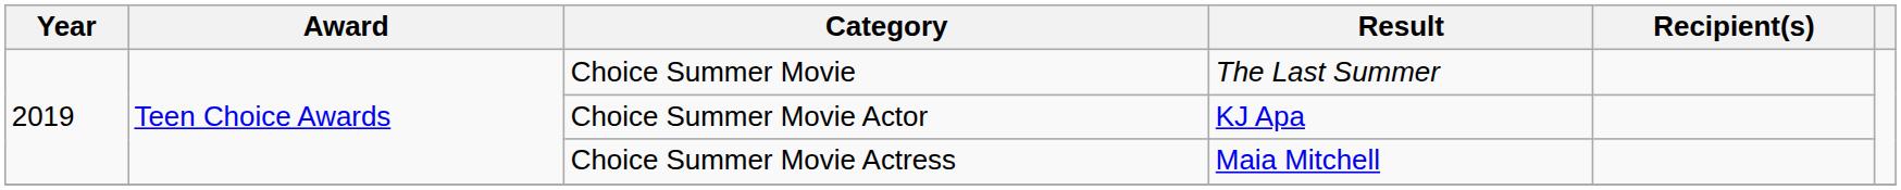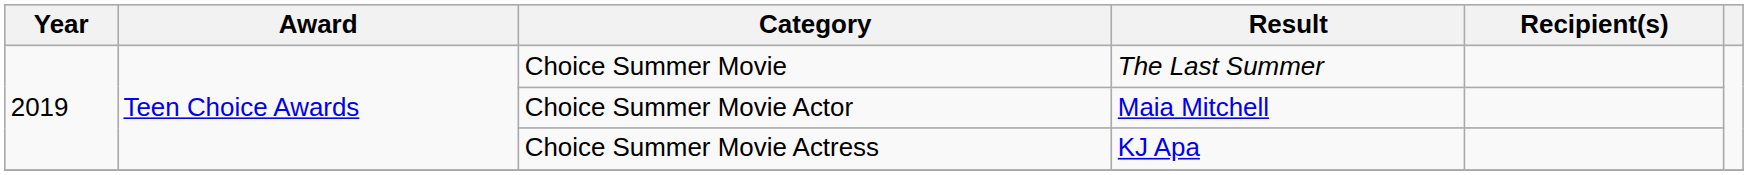Choice Summer Movie Actor | Result: KJ Apa -> Maia Mitchell
Choice Summer Movie Actress | Result: Maia Mitchell -> KJ Apa
